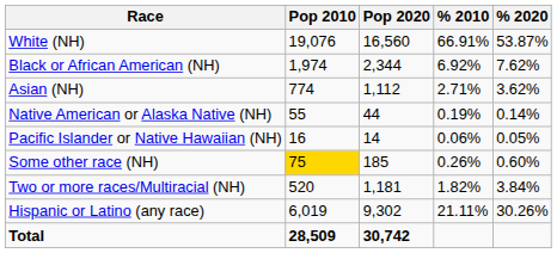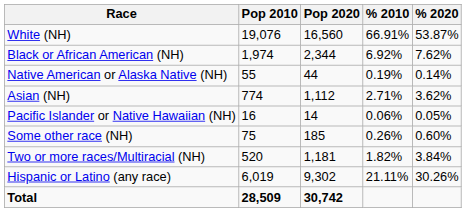rows swapped: Native American or Alaska Native (NH) <-> Asian (NH)
Some other race (NH) | Pop 2010: gold background -> no background
